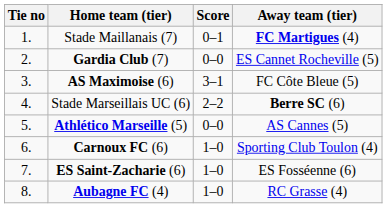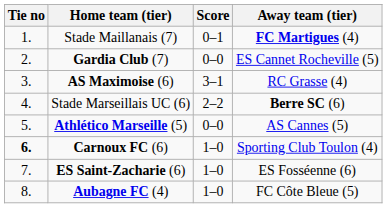AS Maximoise (6) | Away team (tier): FC Côte Bleue (5) -> RC Grasse (4)
Carnoux FC (6) | Tie no: normal -> bold
Aubagne FC (4) | Away team (tier): RC Grasse (4) -> FC Côte Bleue (5)
